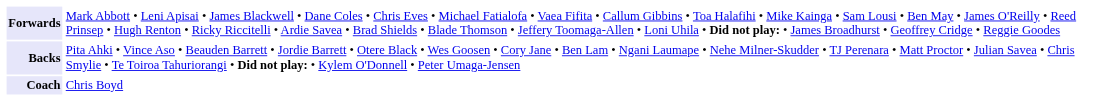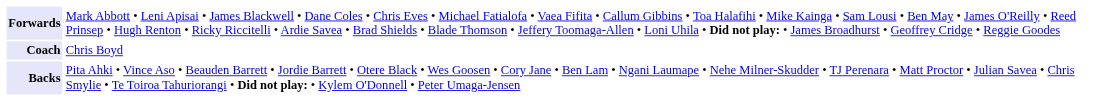rows swapped: Backs <-> Coach
